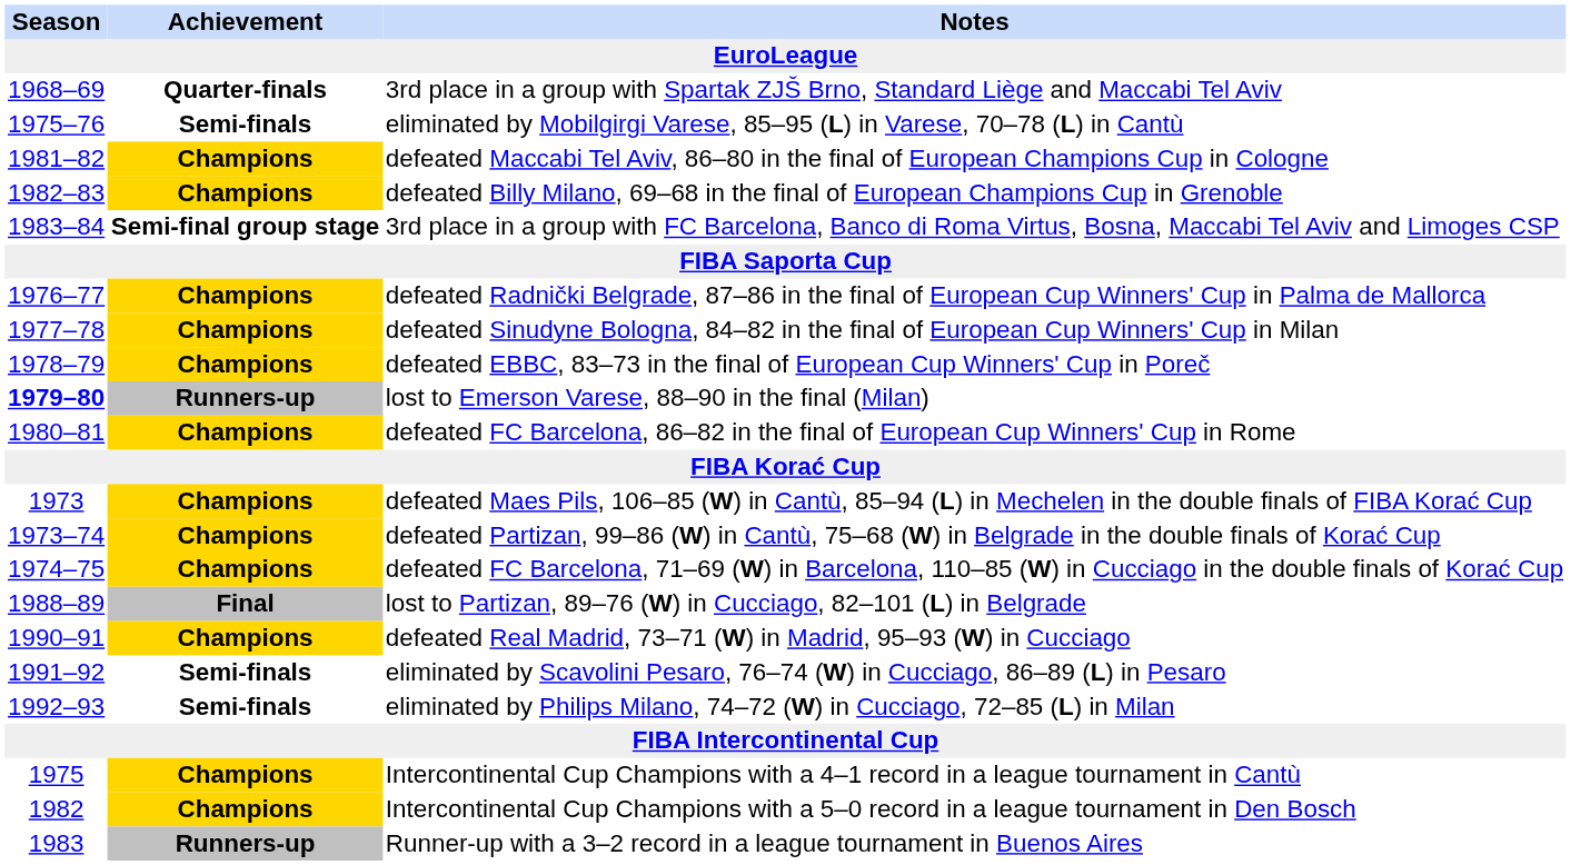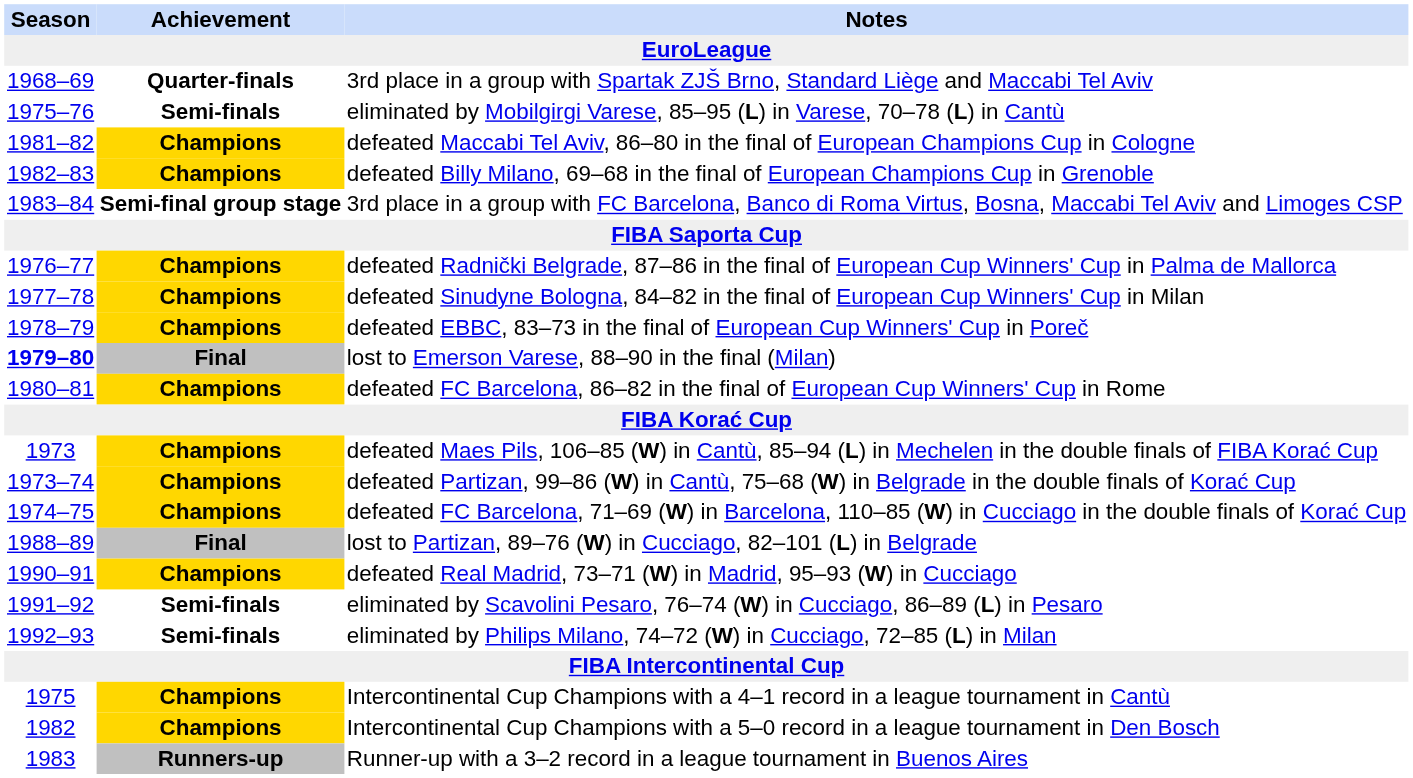lost to Emerson Varese, 88–90 in the final (Milan) | Achievement: Runners-up -> Final
